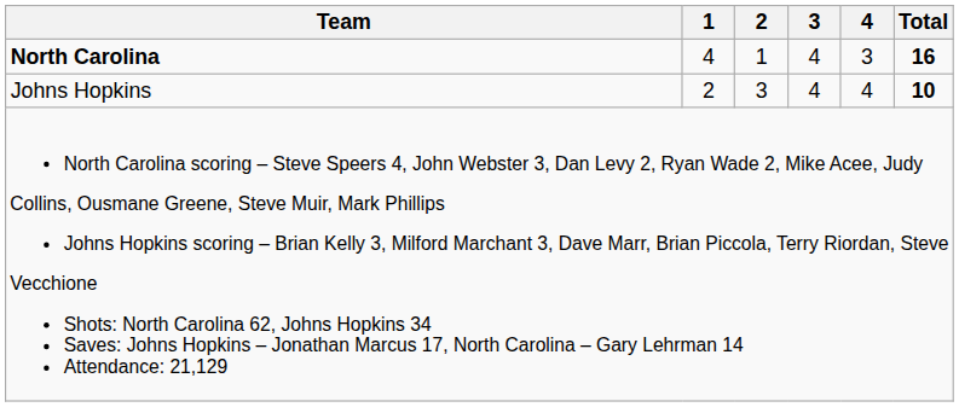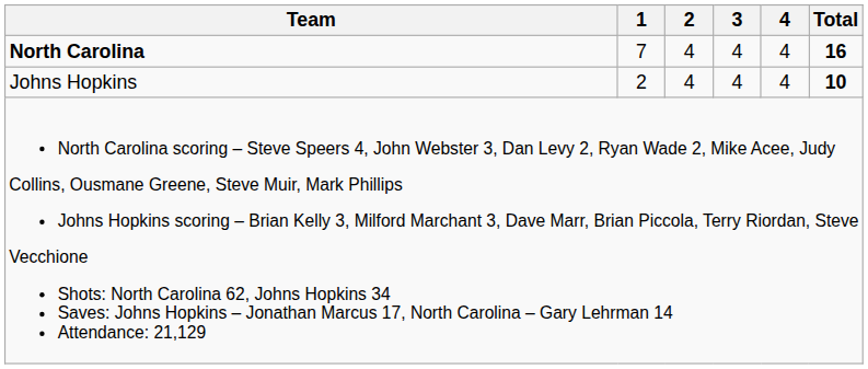North Carolina | 1: 4 -> 7
North Carolina | 2: 1 -> 4
North Carolina | 4: 3 -> 4
Johns Hopkins | 2: 3 -> 4
